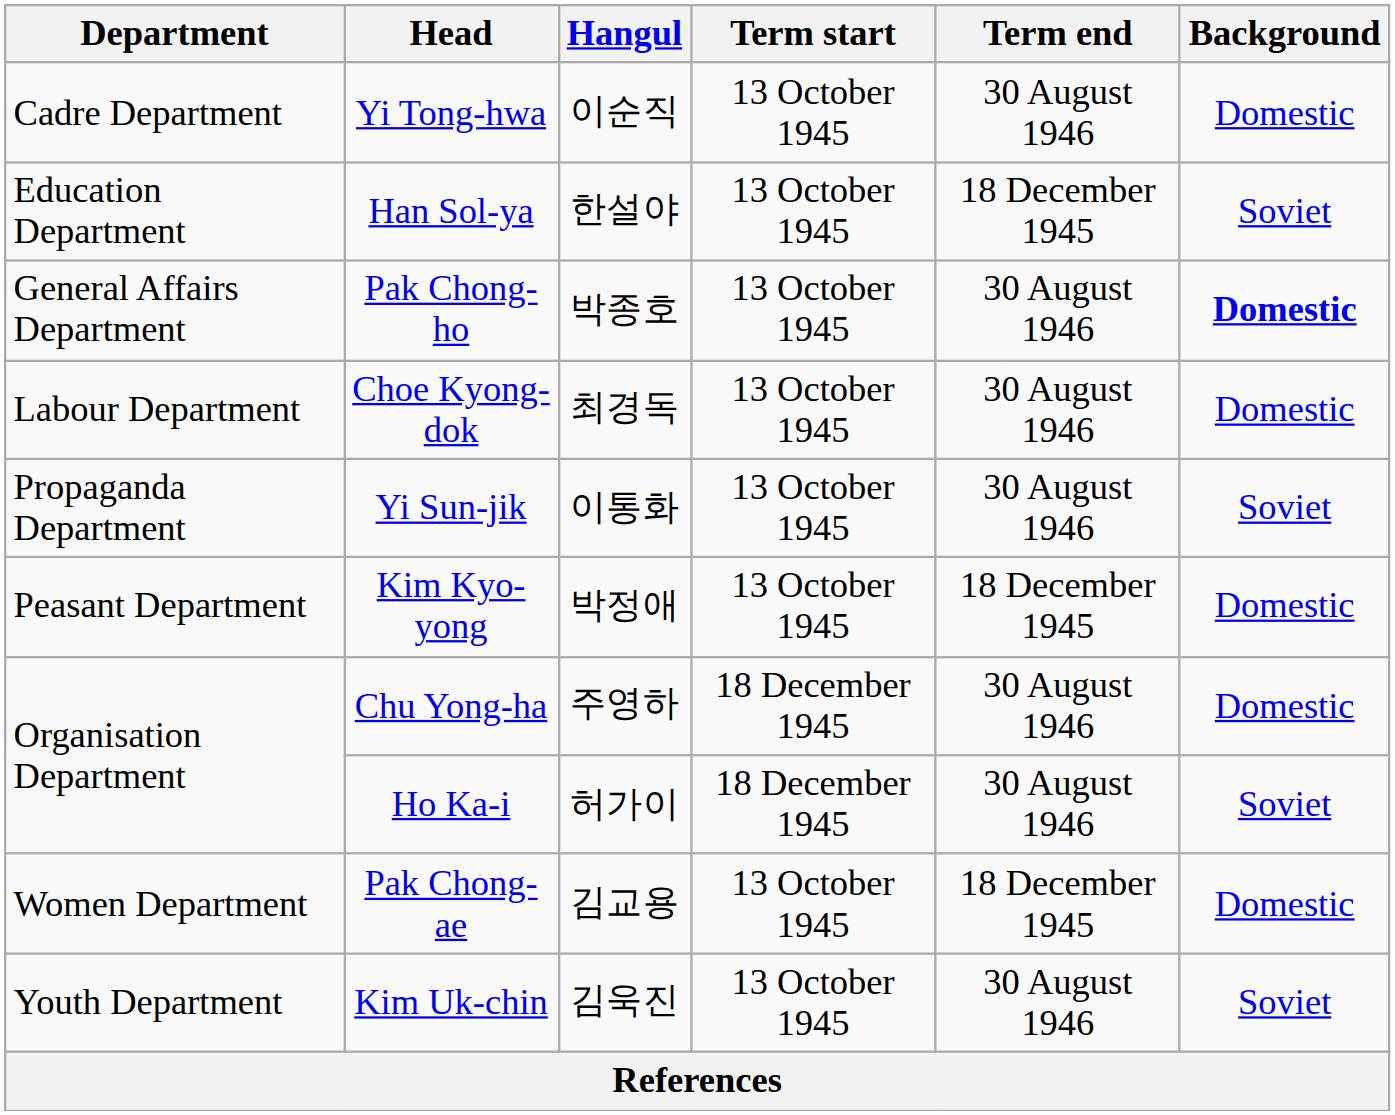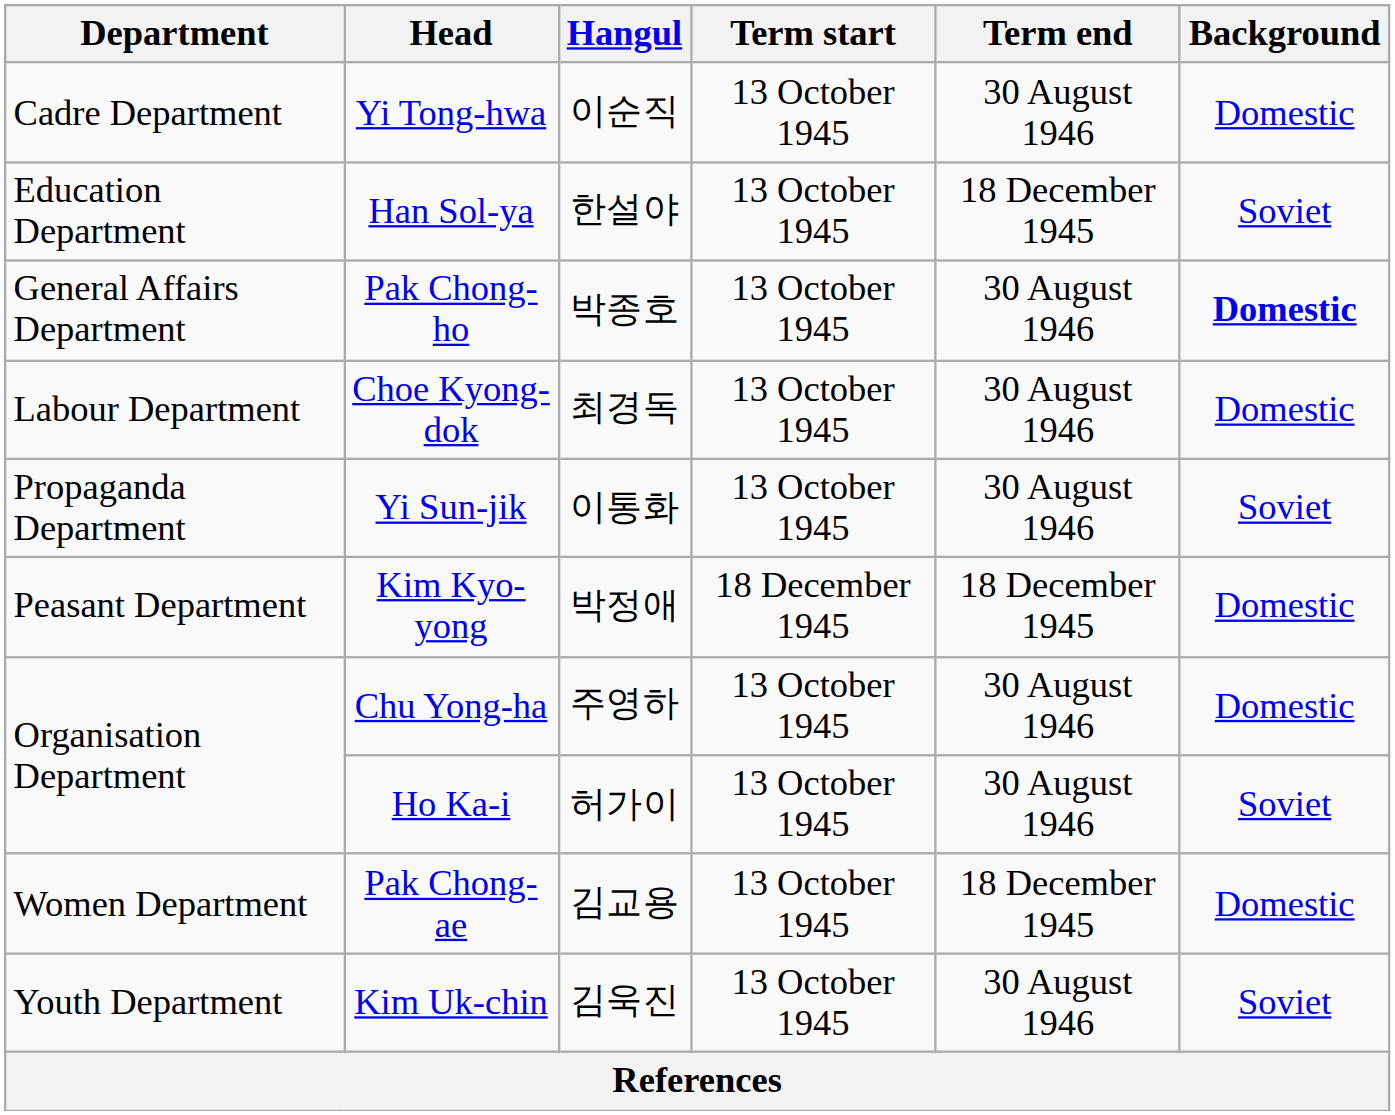Kim Kyo-yong | Term start: 13 October 1945 -> 18 December 1945
Chu Yong-ha | Term start: 18 December 1945 -> 13 October 1945
Ho Ka-i | Term start: 18 December 1945 -> 13 October 1945
